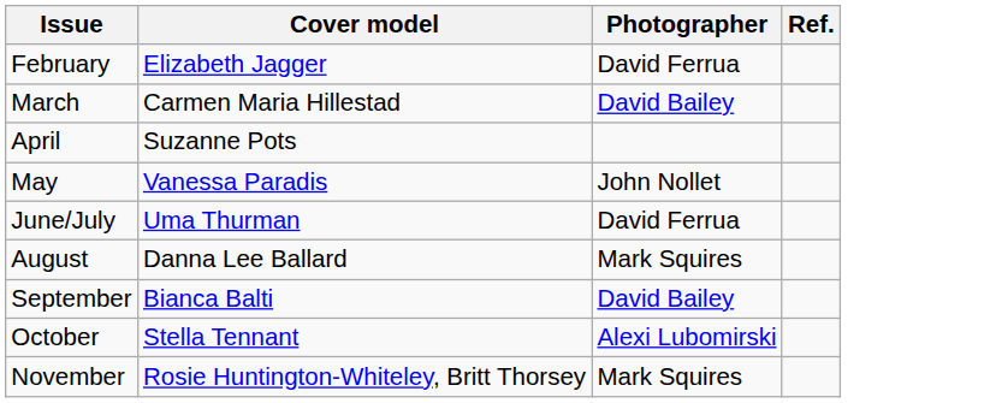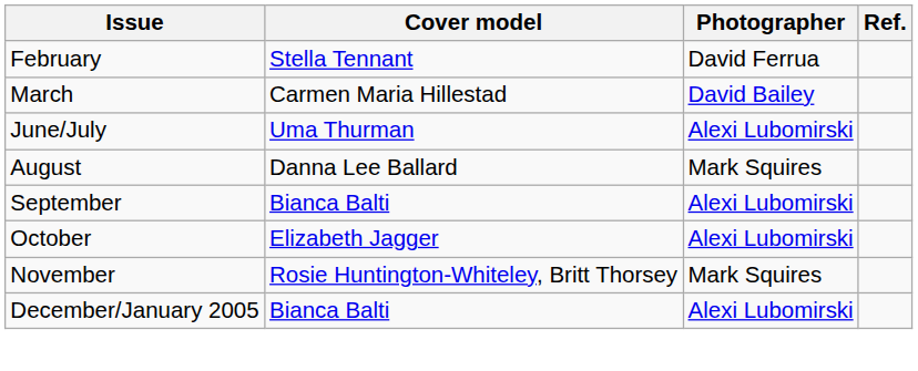February | Cover model: Elizabeth Jagger -> Stella Tennant
- row: April | Suzanne Pots
- row: May | Vanessa Paradis | John Nollet
June/July | Photographer: David Ferrua -> Alexi Lubomirski
September | Photographer: David Bailey -> Alexi Lubomirski
October | Cover model: Stella Tennant -> Elizabeth Jagger
+ row: December/January 2005 | Bianca Balti | Alexi Lubomirski
